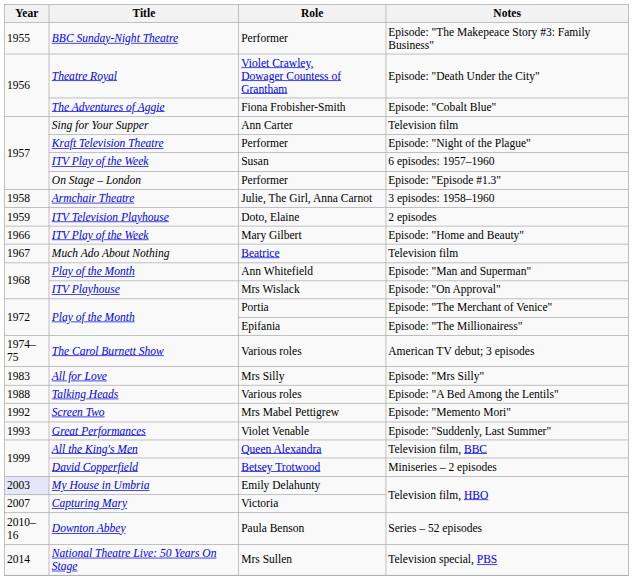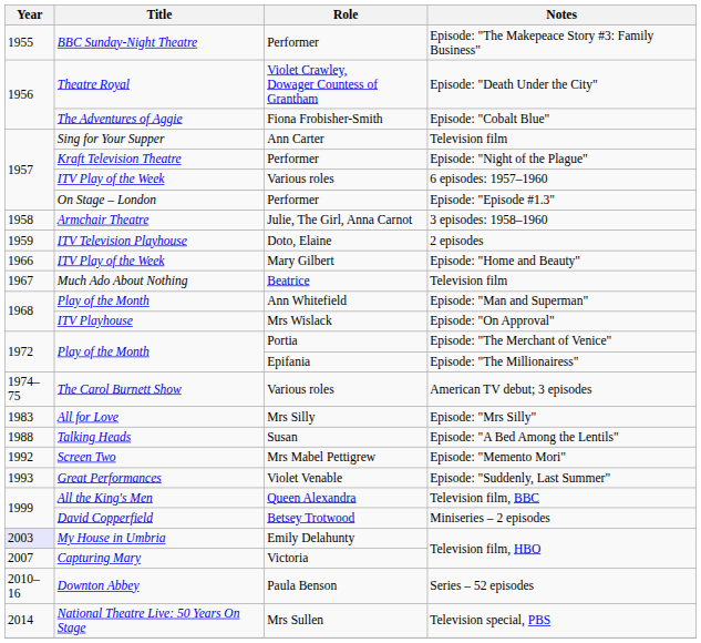6 episodes: 1957–1960 | Role: Susan -> Various roles
Episode: "A Bed Among the Lentils" | Role: Various roles -> Susan
